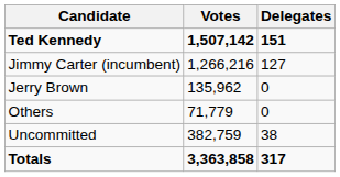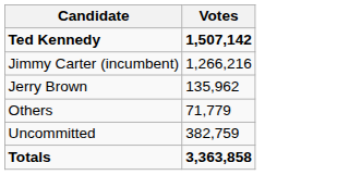- column: Delegates | 151 | 127 | 0 | 0 | 38 | 317
